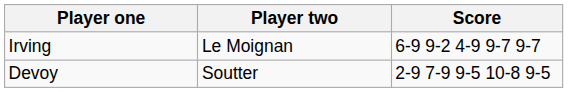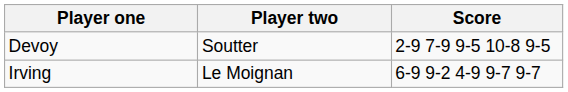rows swapped: Devoy <-> Irving
